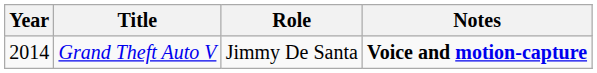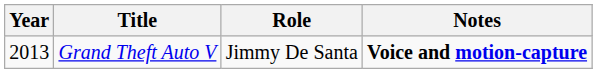Grand Theft Auto V | Year: 2014 -> 2013
